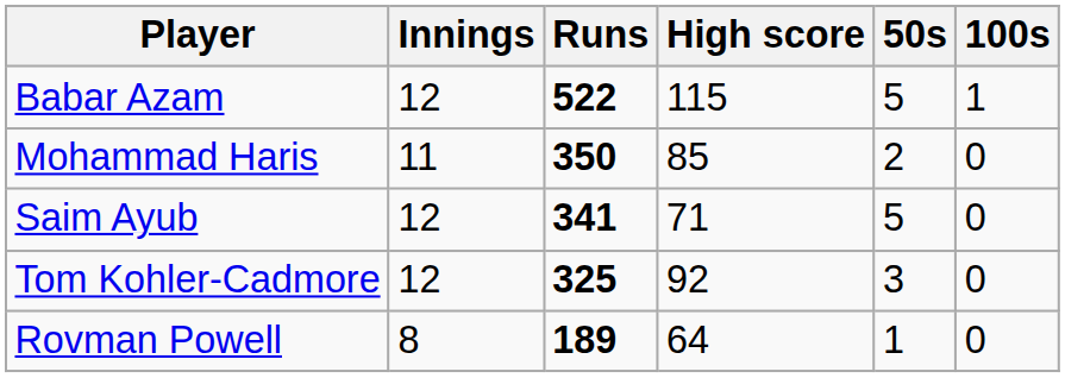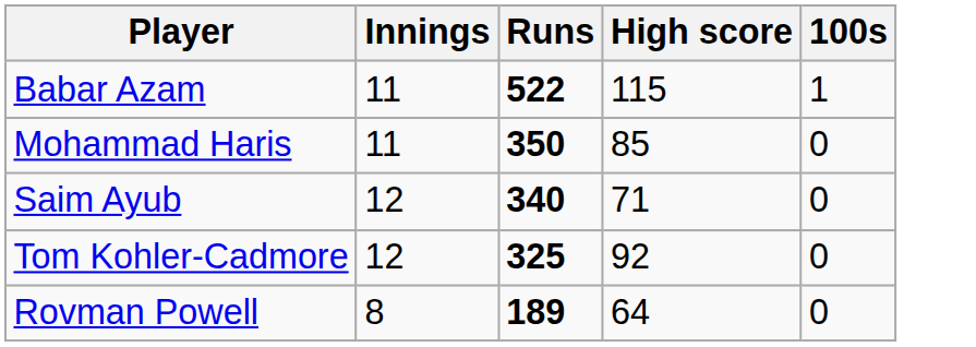- column: 50s | 5 | 2 | 5 | 3 | 1
Babar Azam | Innings: 12 -> 11
Saim Ayub | Runs: 341 -> 340
